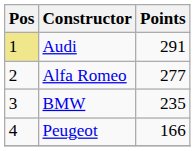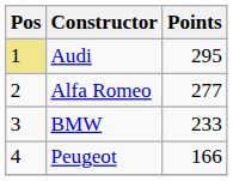Audi | Points: 291 -> 295
BMW | Points: 235 -> 233
